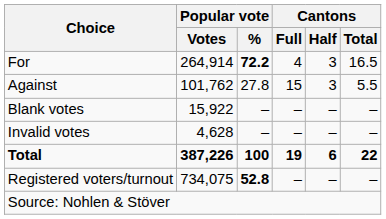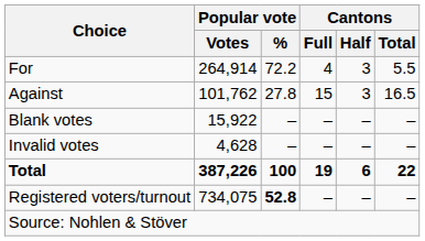For | Popular vote / %: bold -> normal
For | Cantons / Total: 16.5 -> 5.5
Against | Cantons / Total: 5.5 -> 16.5
